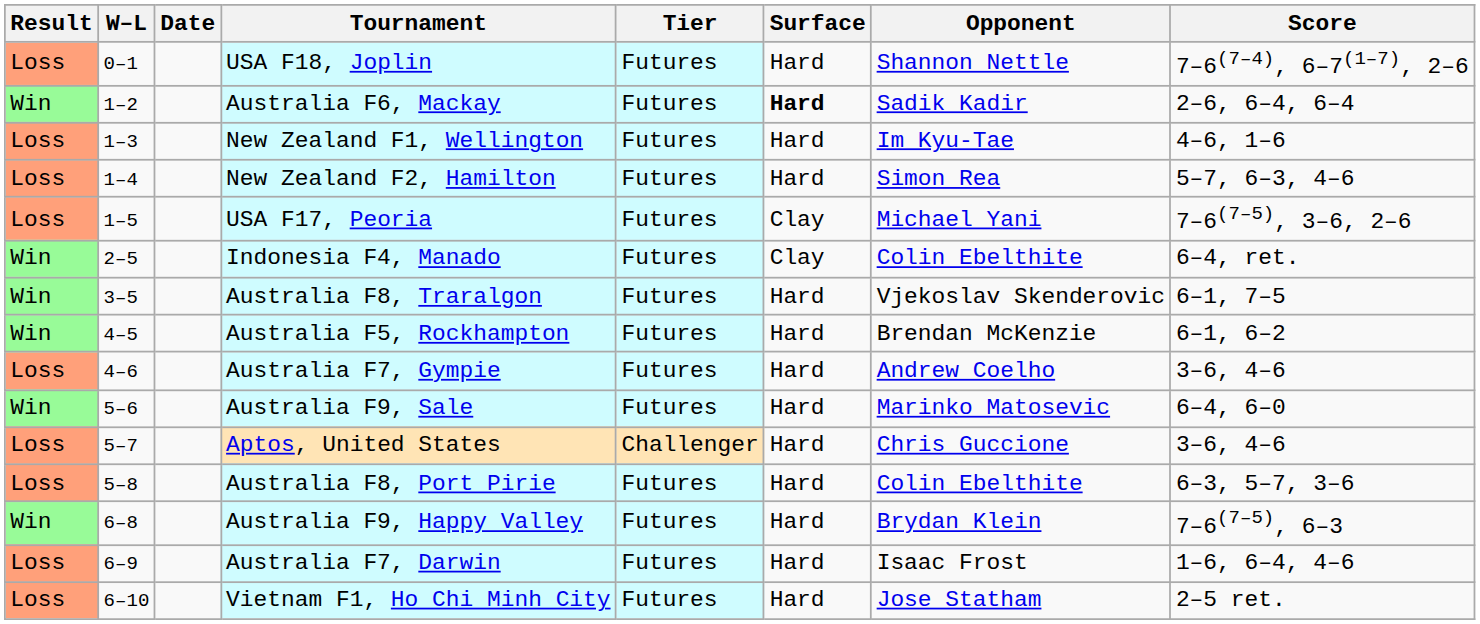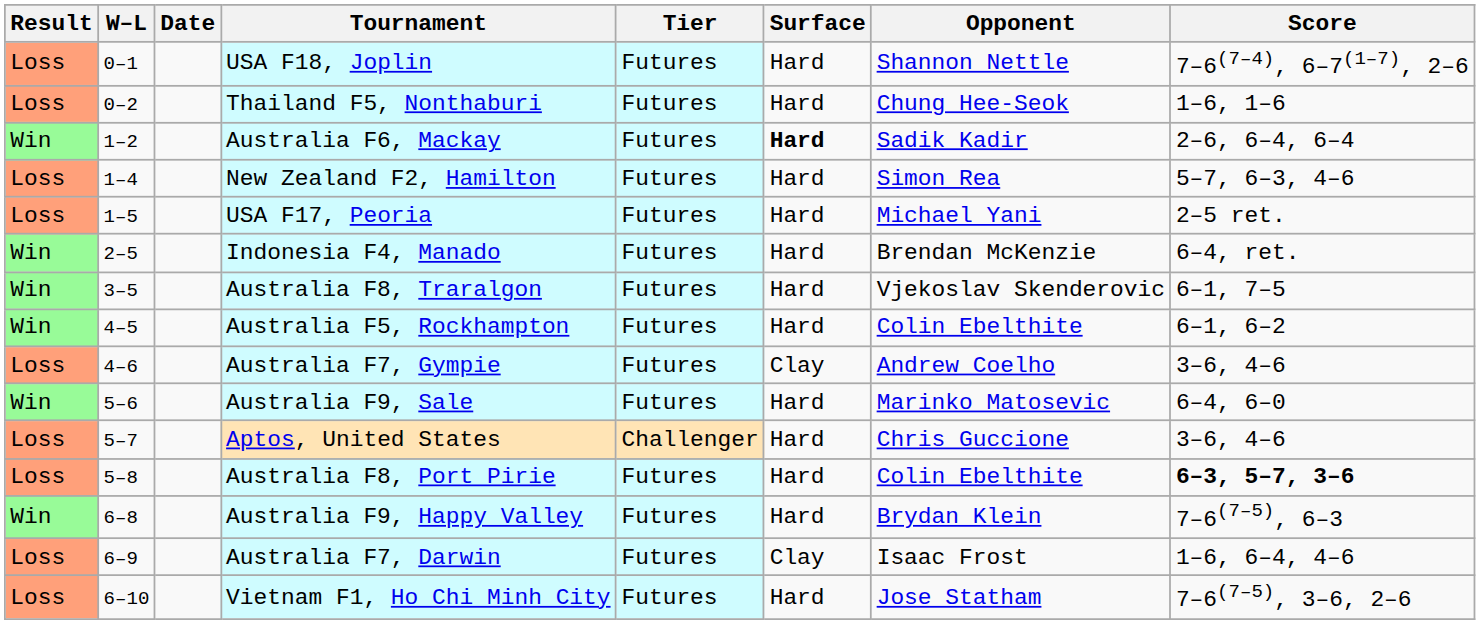+ row: Loss | 0–2 | Thailand F5, Nonthaburi | Futures | Hard | Chung Hee-Seok | 1–6, 1–6
- row: Loss | 1–3 | New Zealand F1, Wellington | Futures | Hard | Im Kyu-Tae | 4–6, 1–6
USA F17, Peoria | Surface: Clay -> Hard
USA F17, Peoria | Score: 7–6(7–5), 3–6, 2–6 -> 2–5 ret.
Indonesia F4, Manado | Surface: Clay -> Hard
Indonesia F4, Manado | Opponent: Colin Ebelthite -> Brendan McKenzie
Australia F5, Rockhampton | Opponent: Brendan McKenzie -> Colin Ebelthite
Australia F7, Gympie | Surface: Hard -> Clay
Australia F8, Port Pirie | Score: normal -> bold
Australia F7, Darwin | Surface: Hard -> Clay
Vietnam F1, Ho Chi Minh City | Score: 2–5 ret. -> 7–6(7–5), 3–6, 2–6
